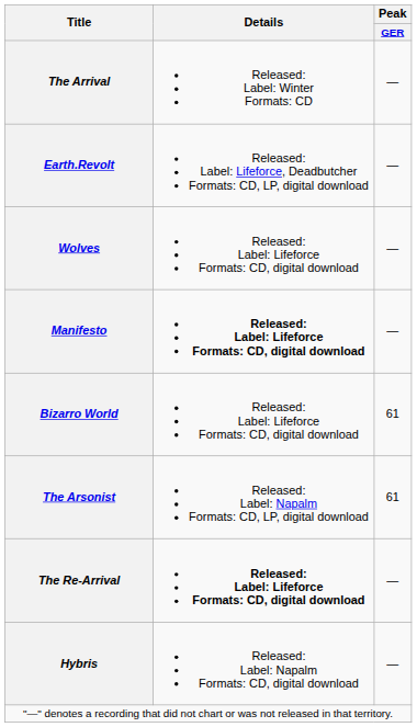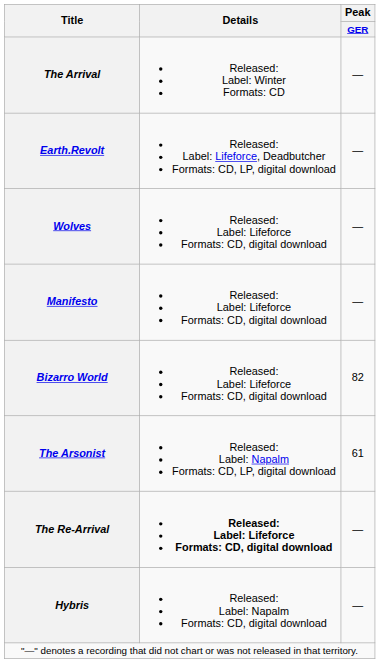Manifesto | Details: bold -> normal
Bizarro World | Peak / GER: 61 -> 82
